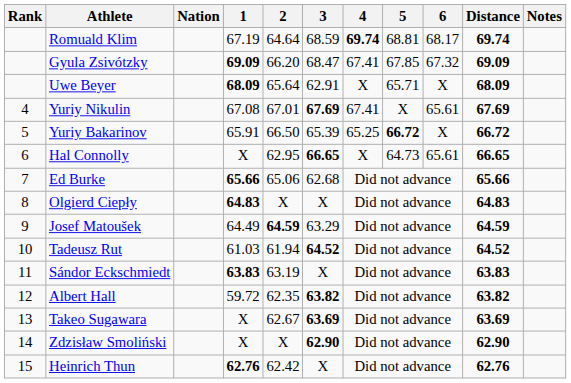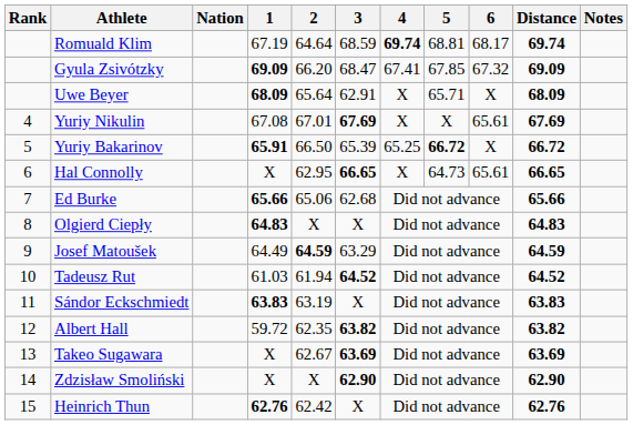Yuriy Nikulin | 4: 67.41 -> X
Yuriy Bakarinov | 1: normal -> bold
